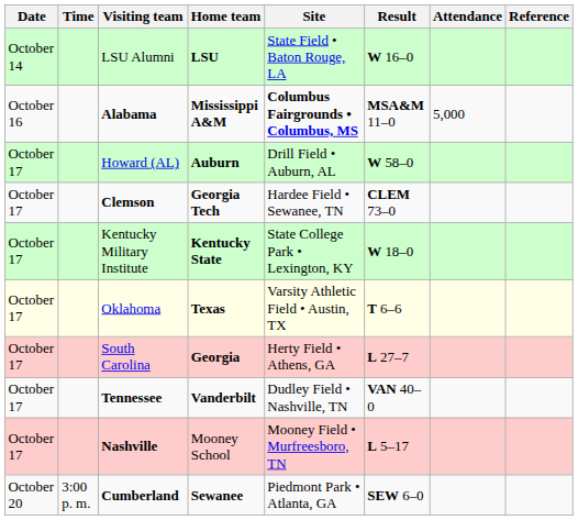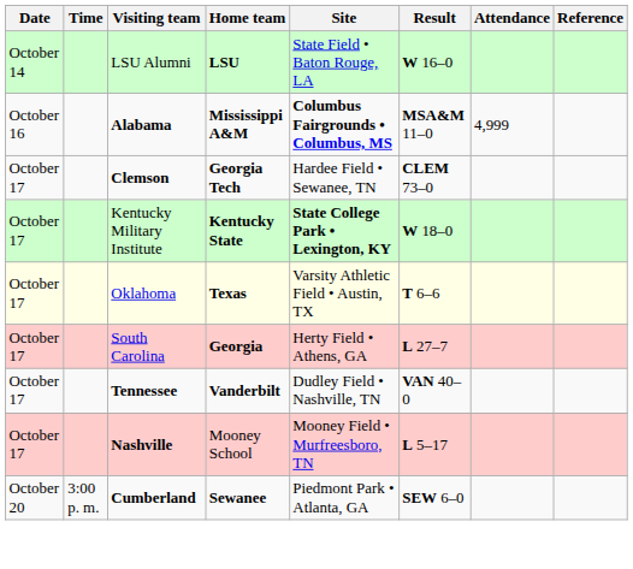Alabama | Attendance: 5,000 -> 4,999
- row: October 17 | Howard (AL) | Auburn | Drill Field • Auburn, AL | W 58–0
Kentucky Military Institute | Site: normal -> bold
